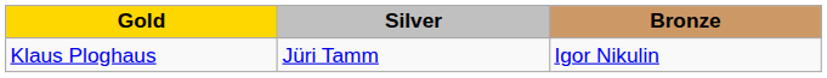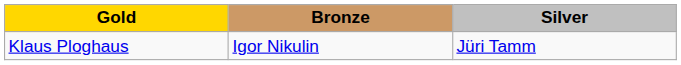columns swapped: Silver <-> Bronze
